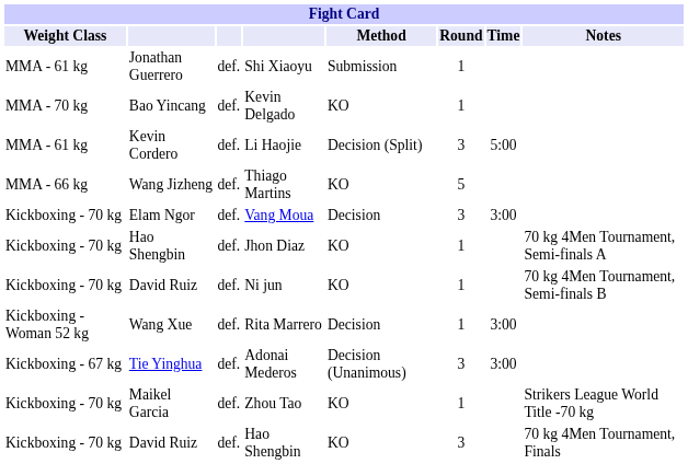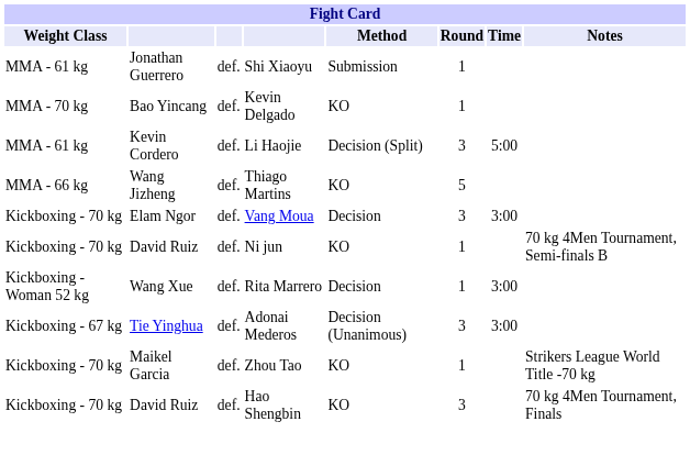- row: Kickboxing - 70 kg | Hao Shengbin | def. | Jhon Diaz | KO | 1 | 70 kg 4Men Tournament, Semi-finals A
